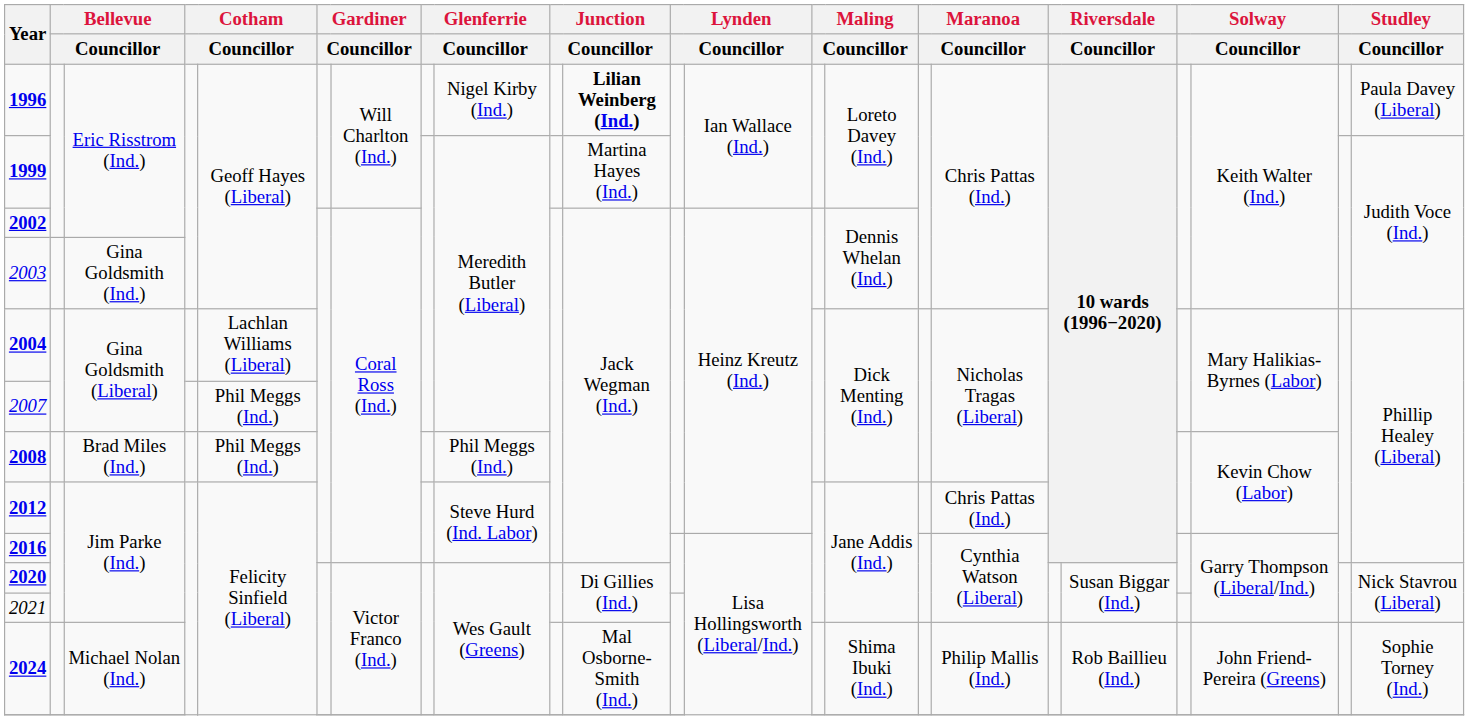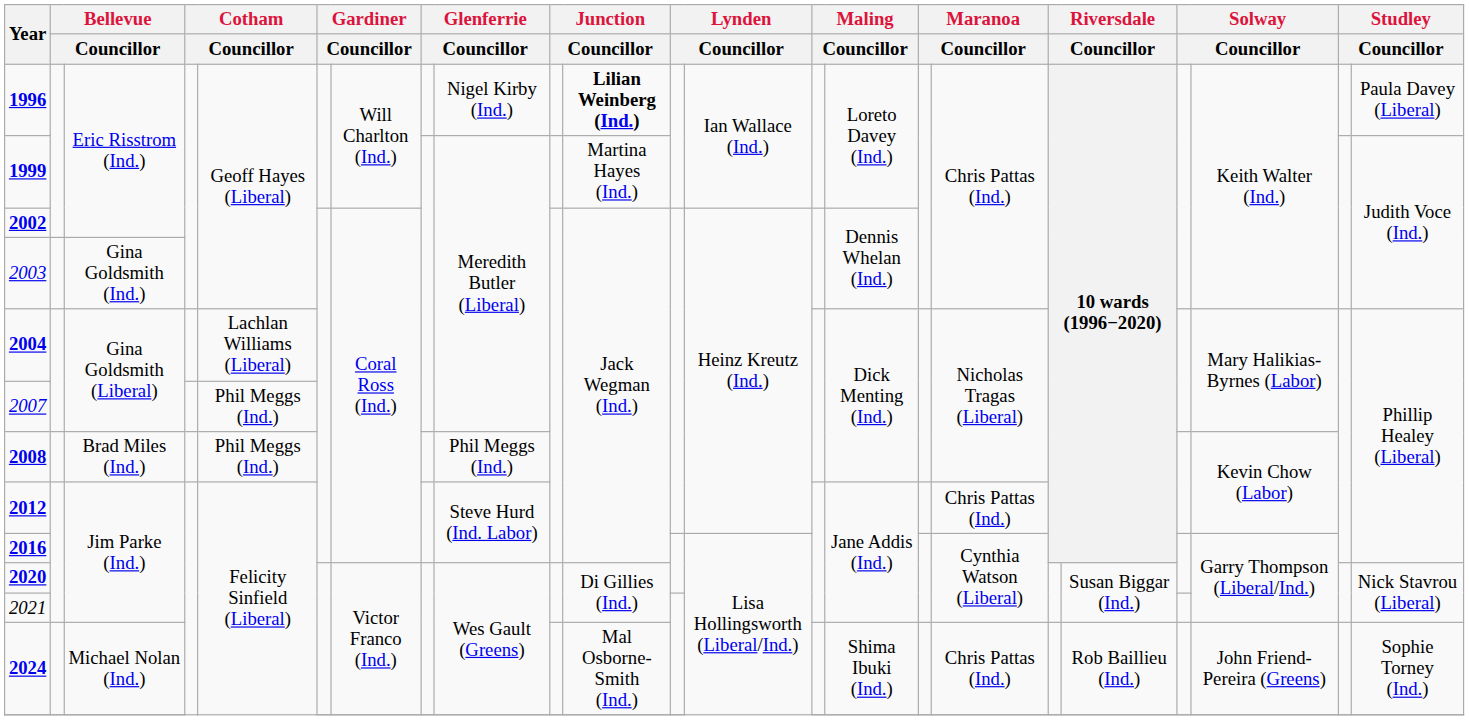2024 | column 17: Philip Mallis (Ind.) -> Chris Pattas (Ind.)
